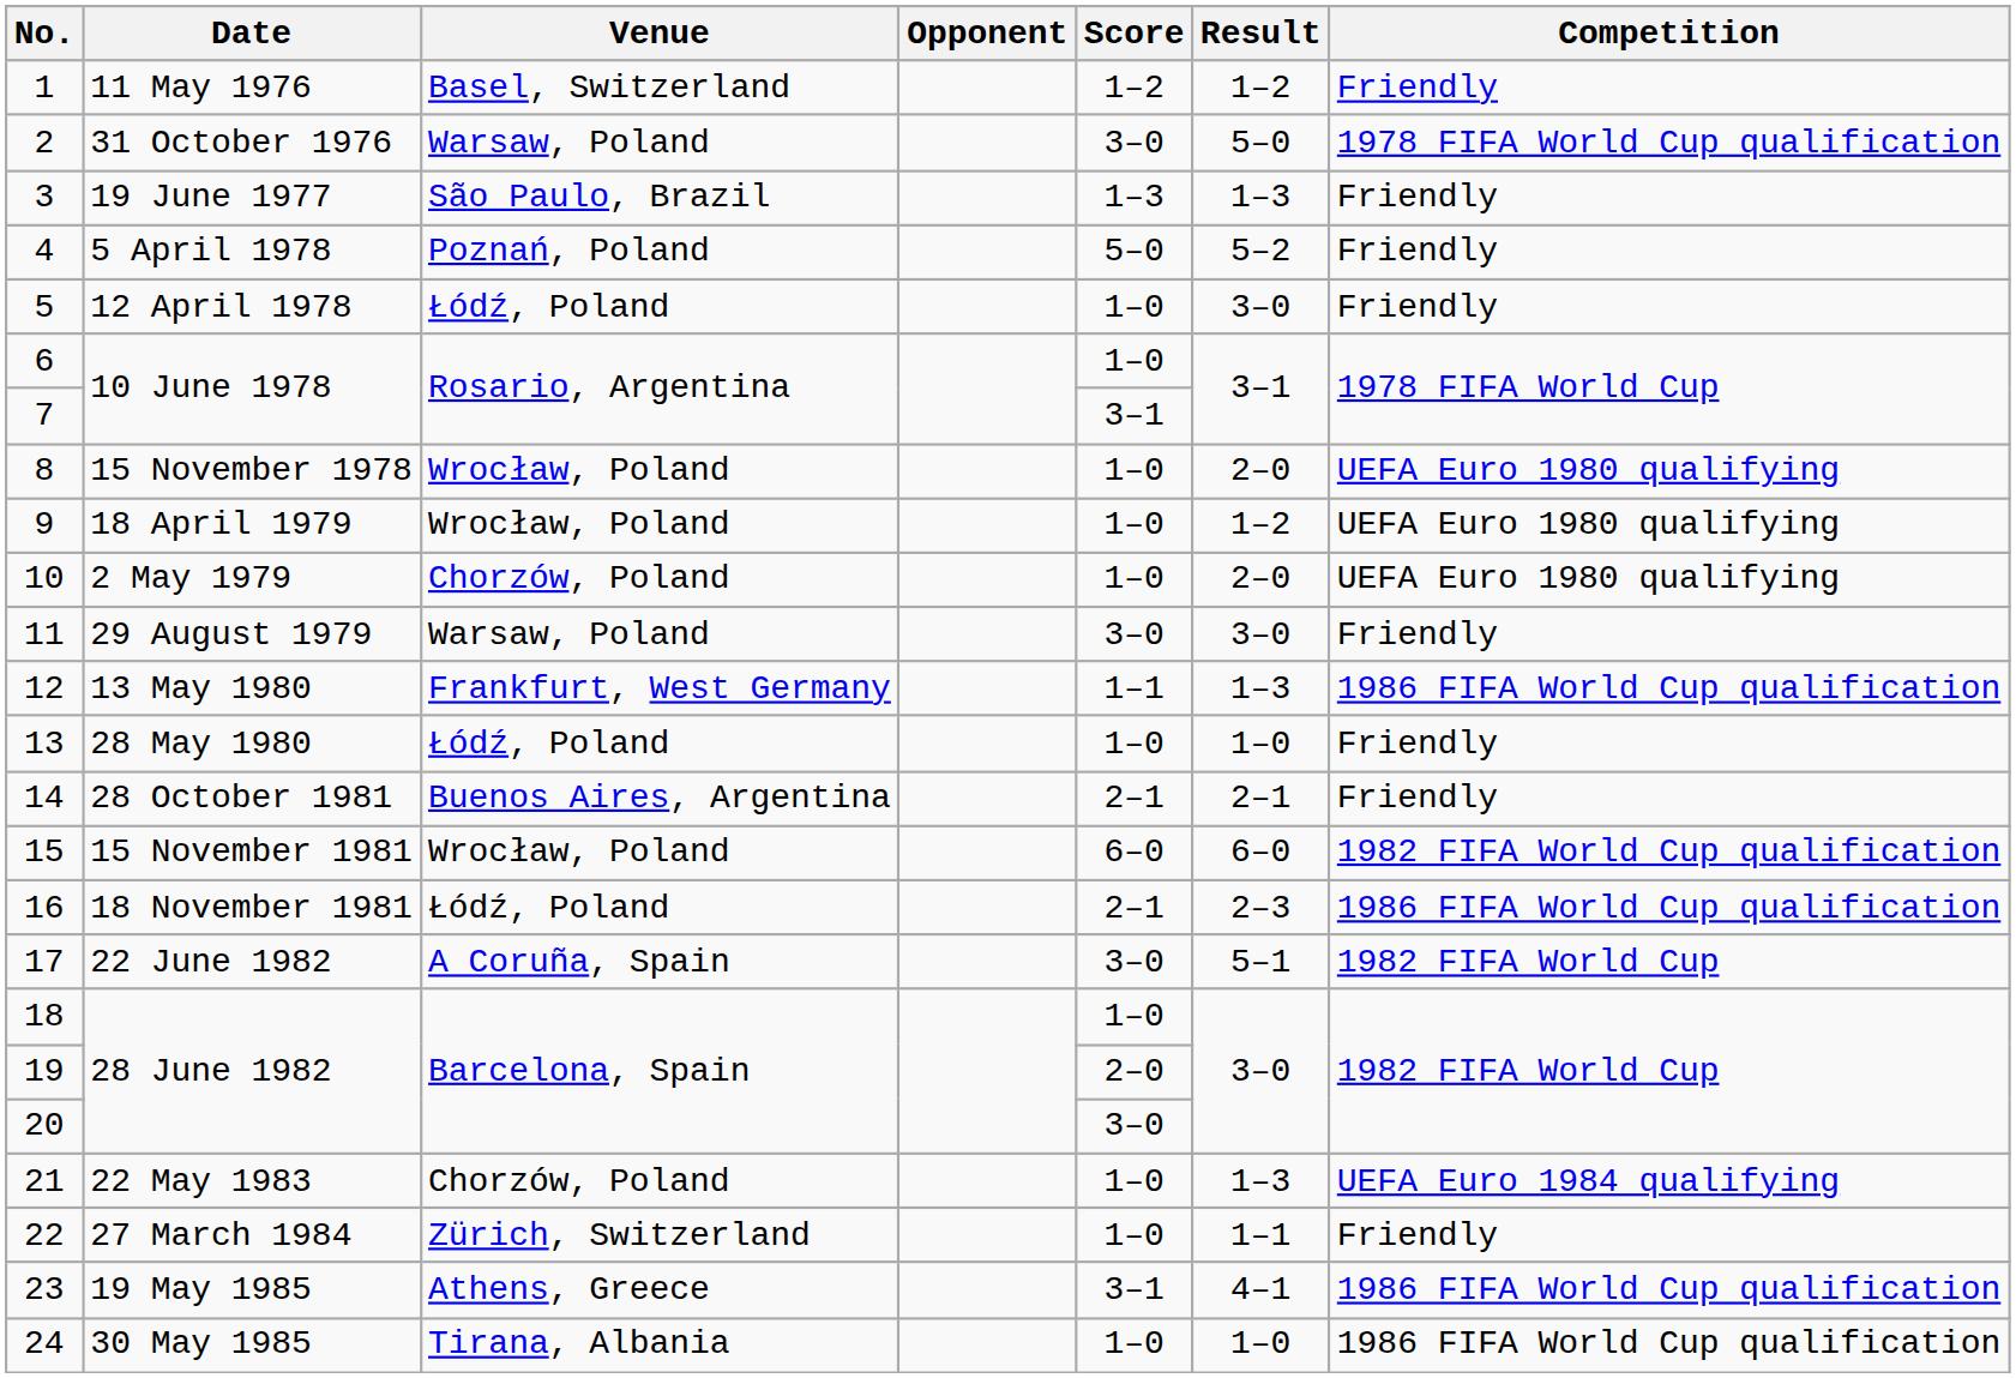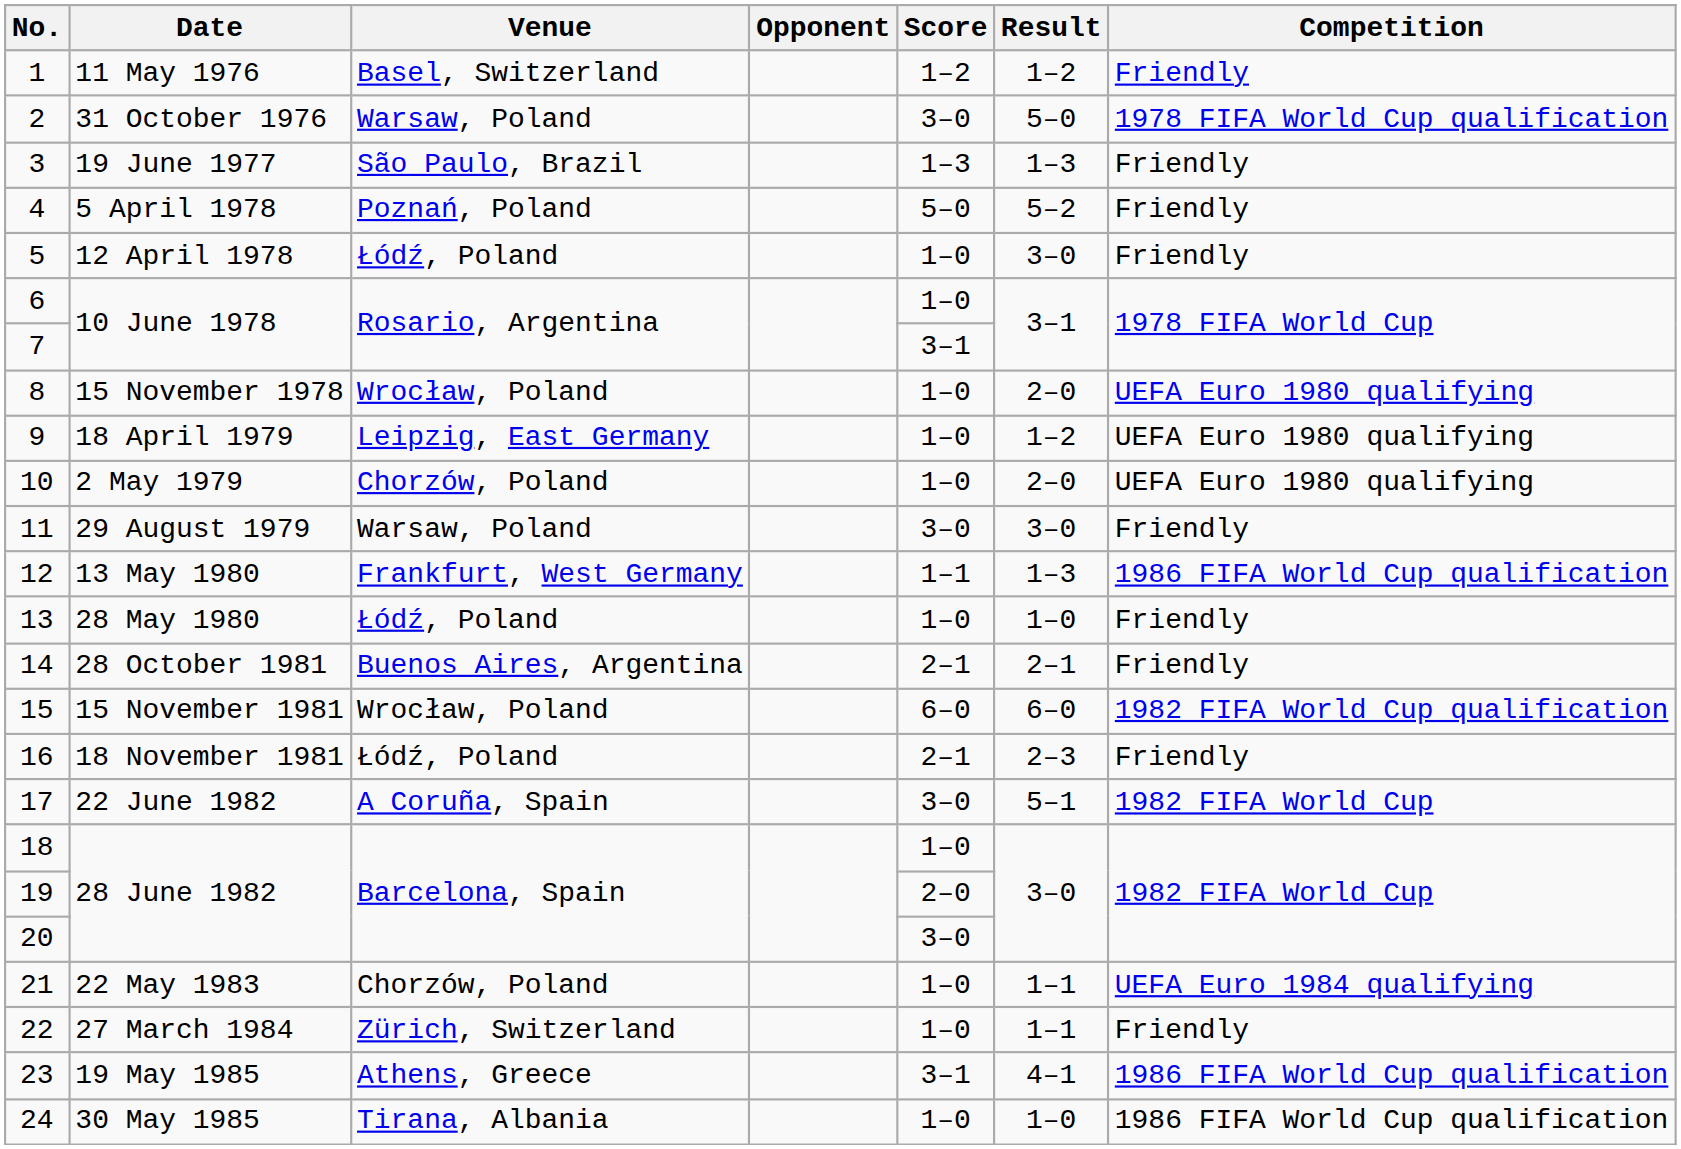9 | Venue: Wrocław, Poland -> Leipzig, East Germany
16 | Competition: 1986 FIFA World Cup qualification -> Friendly
21 | Result: 1–3 -> 1–1
